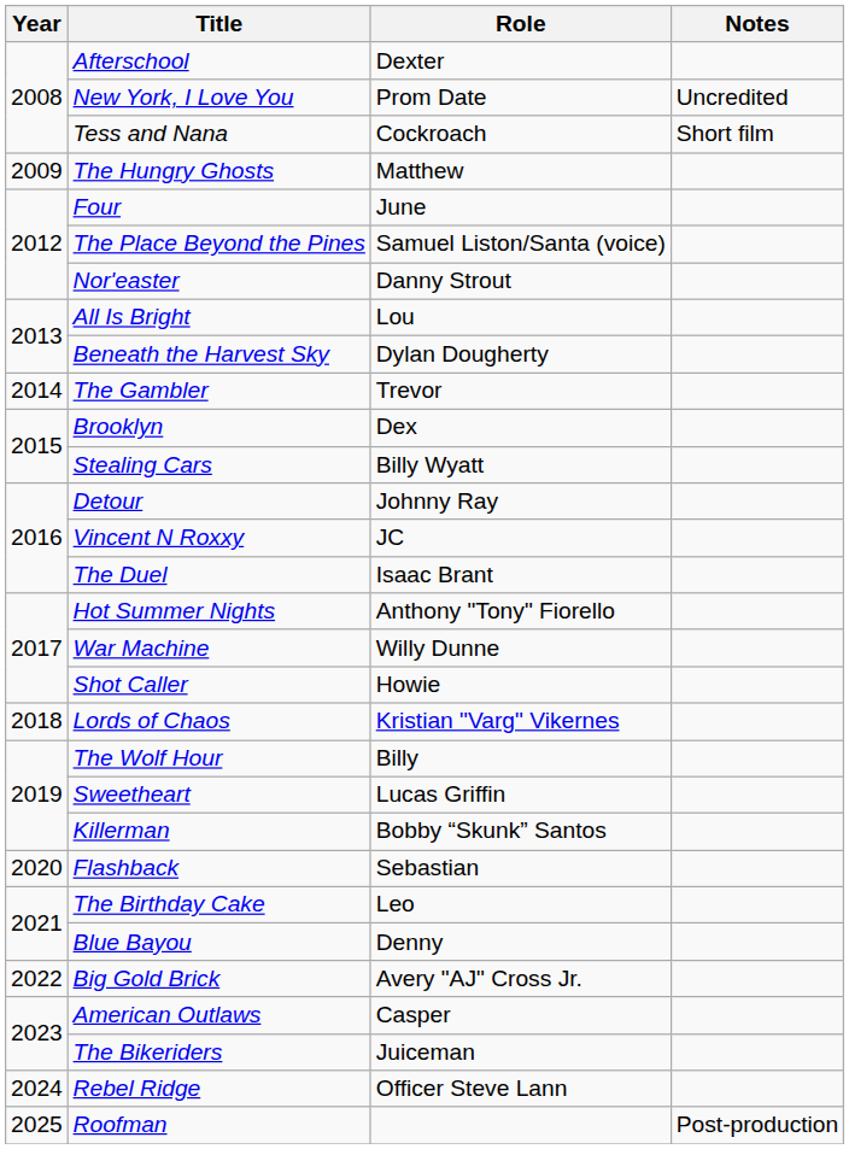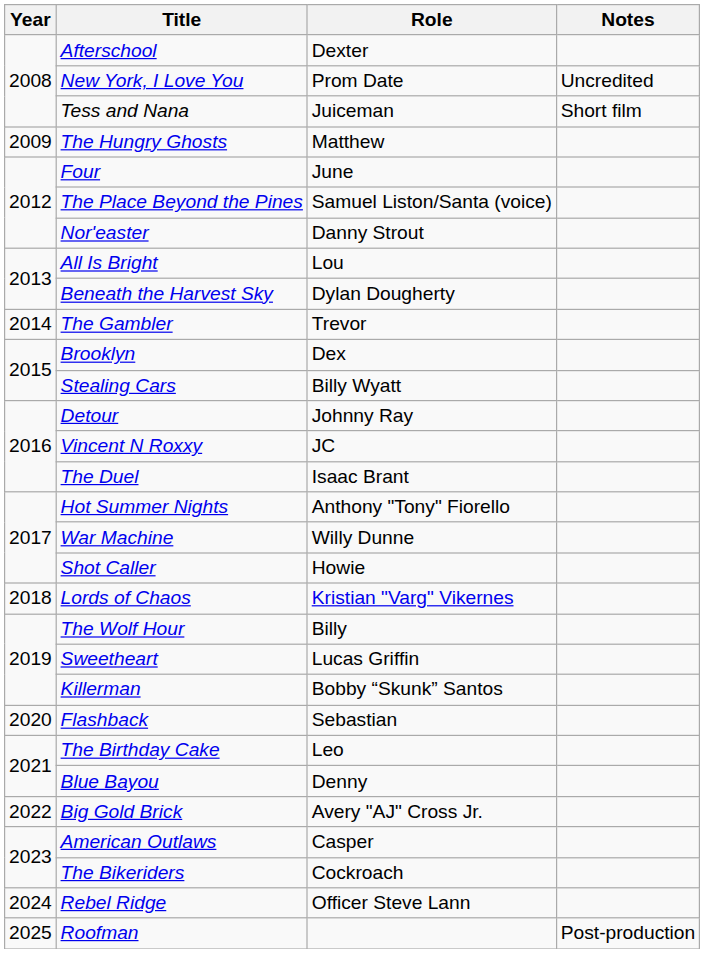Tess and Nana | Role: Cockroach -> Juiceman
The Bikeriders | Role: Juiceman -> Cockroach
